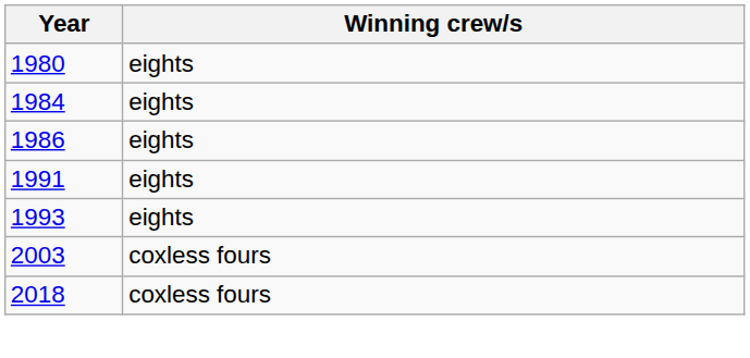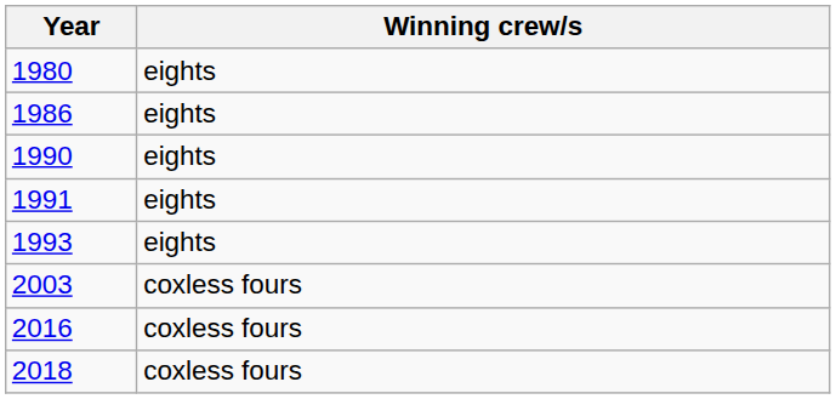- row: 1984 | eights
+ row: 1990 | eights
+ row: 2016 | coxless fours
